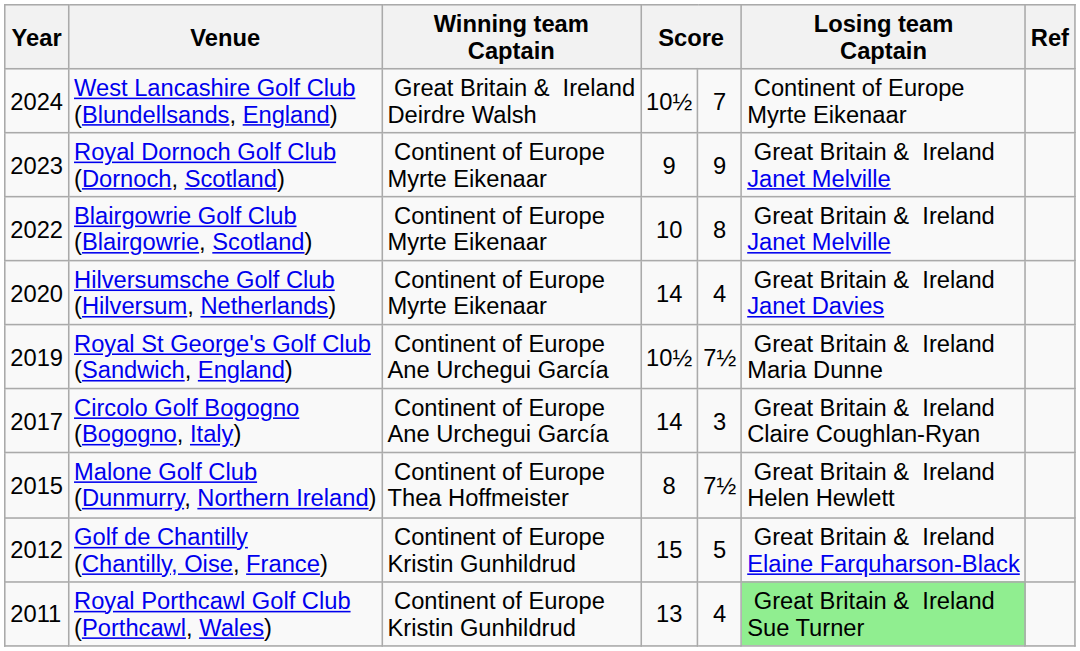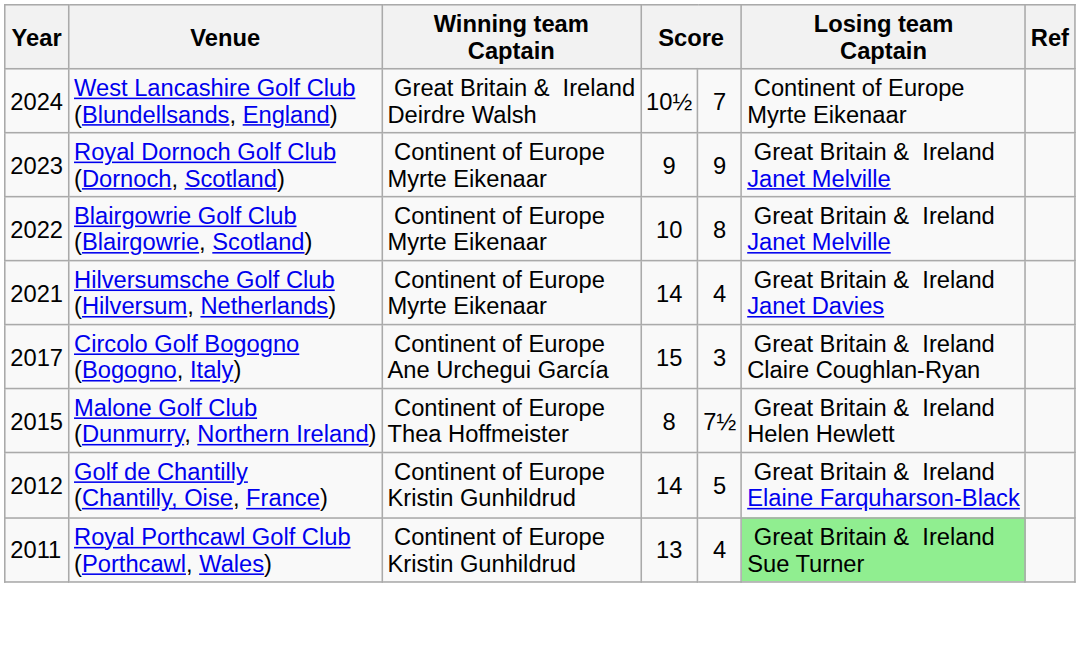Hilversumsche Golf Club (Hilversum, Netherlands) | Year: 2020 -> 2021
- row: 2019 | Royal St George's Golf Club (Sandwich, England) | Continent of Europe Ane Urchegui García | 10½ | 7½ | Great Britain & Ireland Maria Dunne
Circolo Golf Bogogno (Bogogno, Italy) | column 4: 14 -> 15
Golf de Chantilly (Chantilly, Oise, France) | column 4: 15 -> 14
